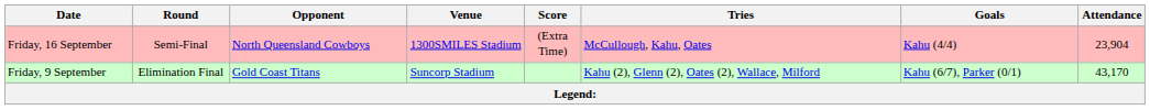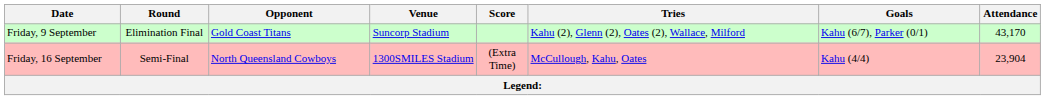rows swapped: Friday, 9 September <-> Friday, 16 September
